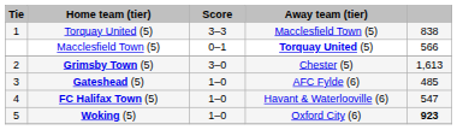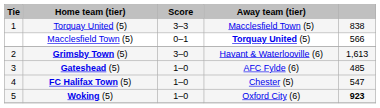Grimsby Town (5) | Away team (tier): Chester (5) -> Havant & Waterlooville (6)
FC Halifax Town (5) | Away team (tier): Havant & Waterlooville (6) -> Chester (5)
